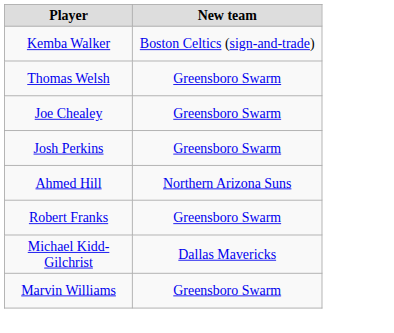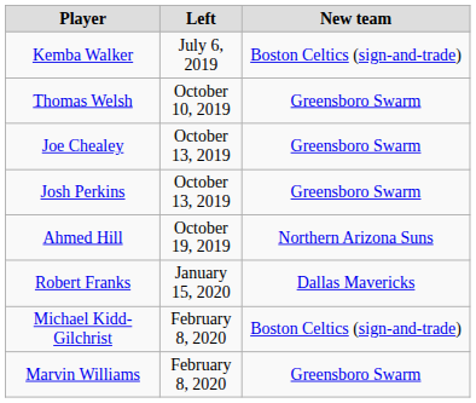+ column: Left | July 6, 2019 | October 10, 2019 | October 13, 2019 | October 13, 2019 | October 19, 2019 | January 15, 2020 | February 8, 2020 | February 8, 2020
Robert Franks | New team: Greensboro Swarm -> Dallas Mavericks
Michael Kidd-Gilchrist | New team: Dallas Mavericks -> Boston Celtics (sign-and-trade)
